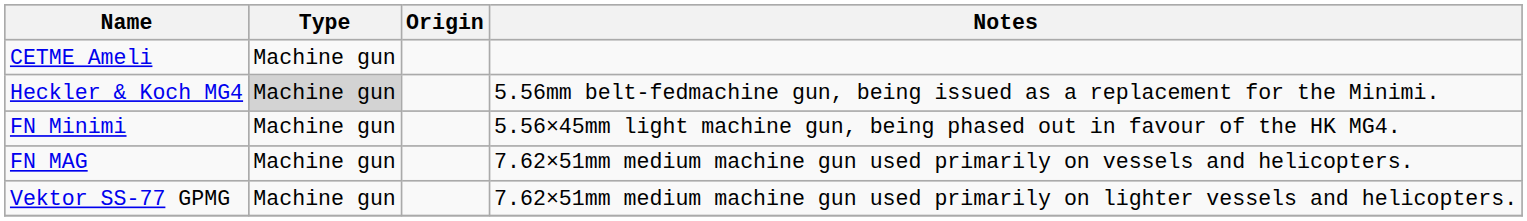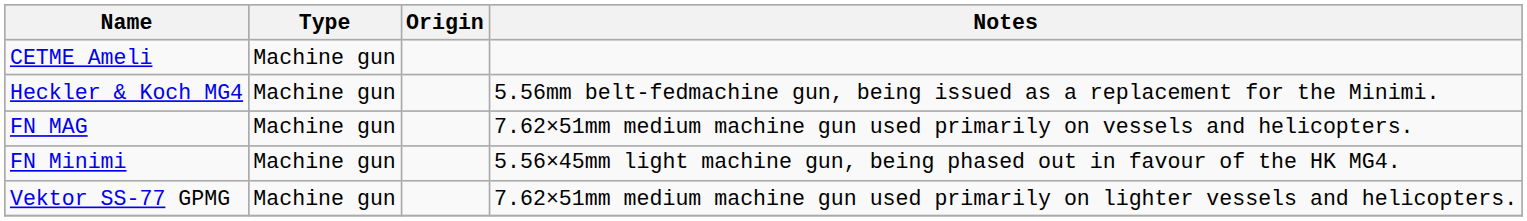Heckler & Koch MG4 | Type: lightgrey background -> no background
rows swapped: FN Minimi <-> FN MAG
